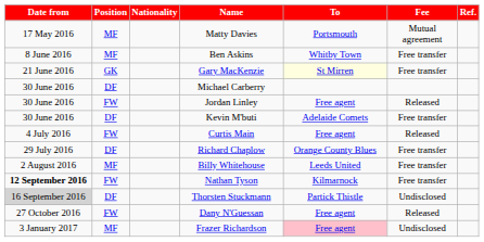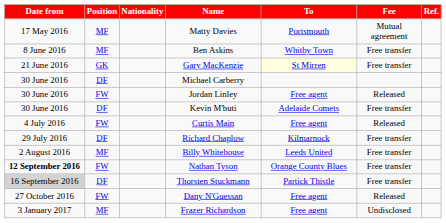Richard Chaplow | To: Orange County Blues -> Kilmarnock
Nathan Tyson | To: Kilmarnock -> Orange County Blues
Thorsten Stuckmann | Fee: Undisclosed -> Free transfer
Frazer Richardson | To: pink background -> no background
